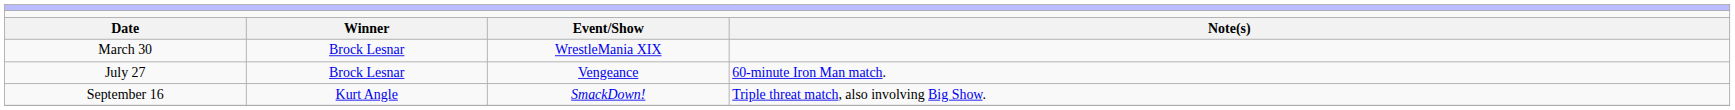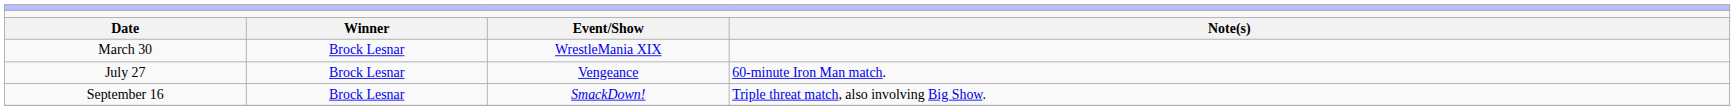September 16 | column 2: Kurt Angle -> Brock Lesnar
